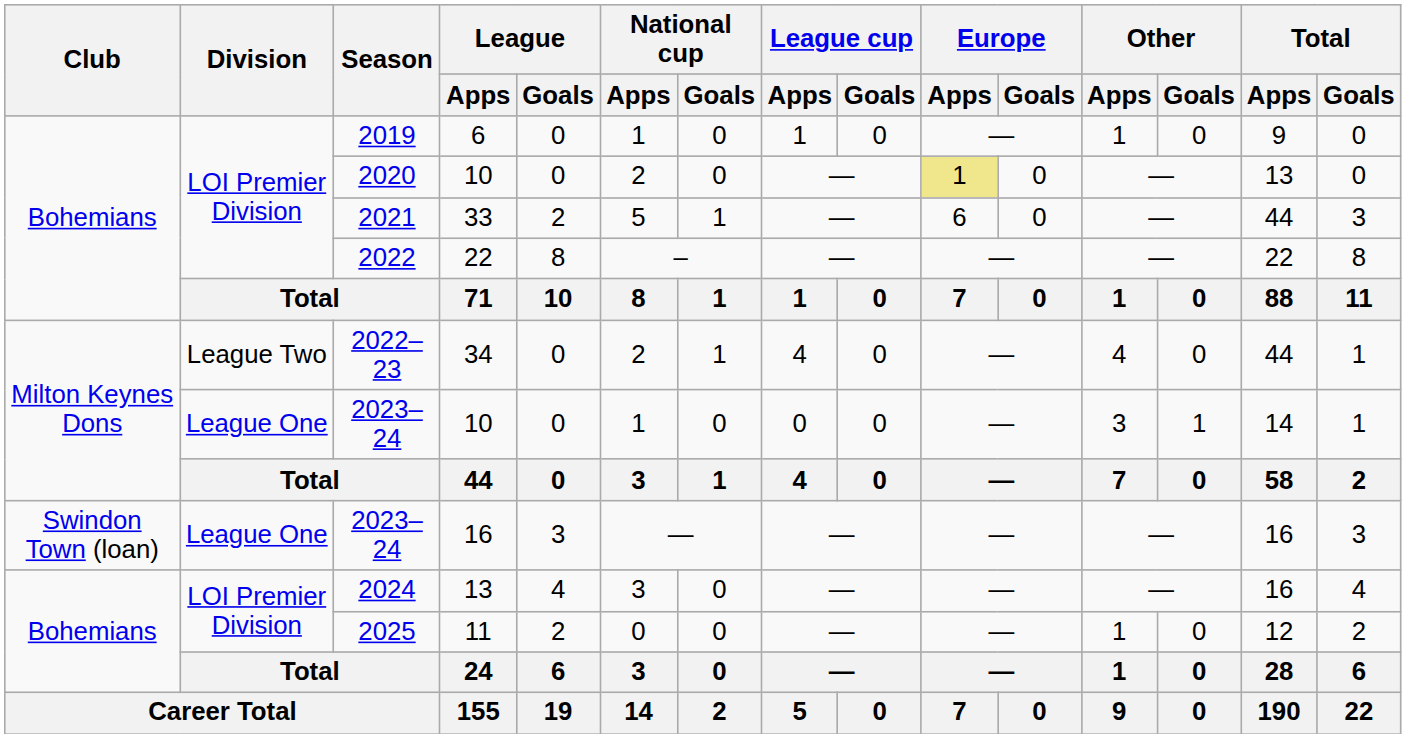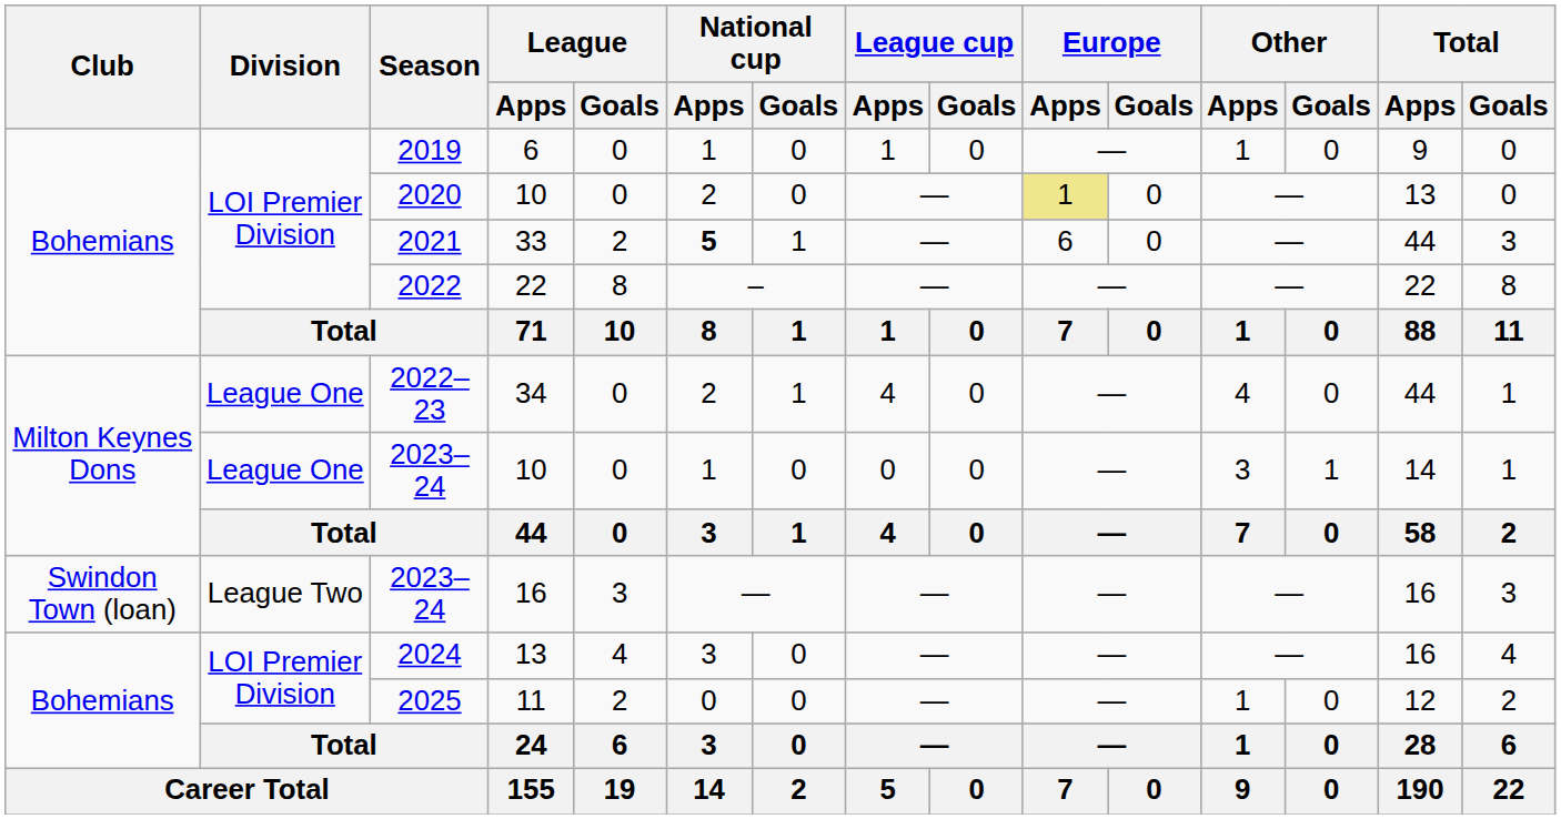2021 | National cup / Apps: normal -> bold
2022–23 | Division: League Two -> League One
2023–24 / 16 | Division: League One -> League Two
